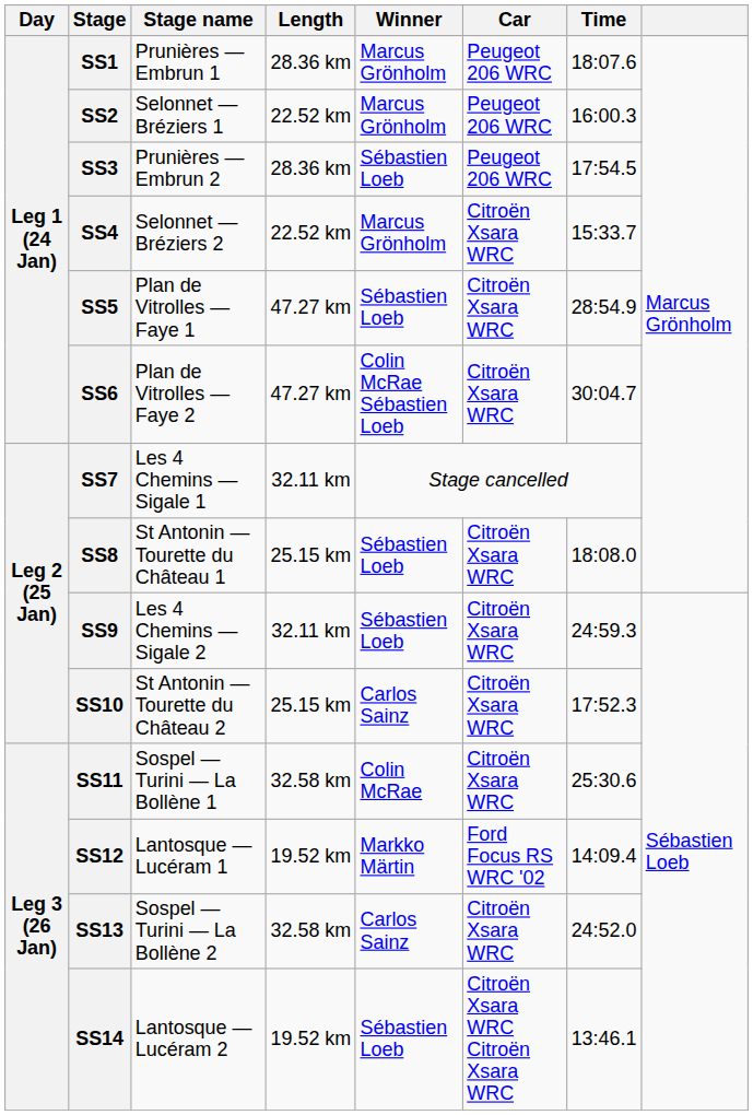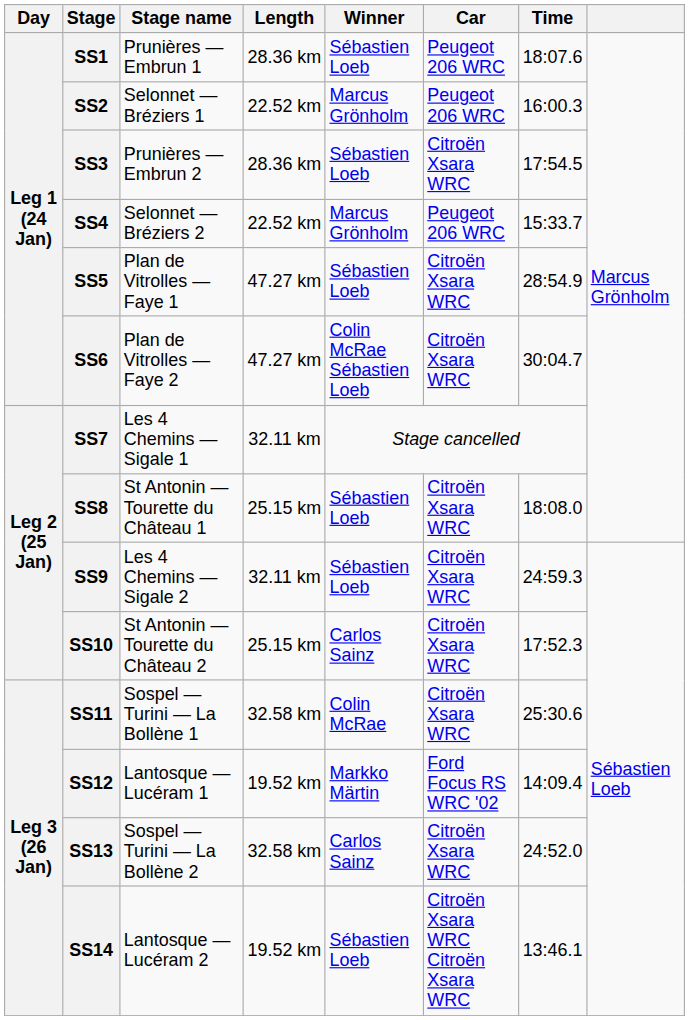SS1 | Winner: Marcus Grönholm -> Sébastien Loeb
SS3 | Car: Peugeot 206 WRC -> Citroën Xsara WRC
SS4 | Car: Citroën Xsara WRC -> Peugeot 206 WRC
